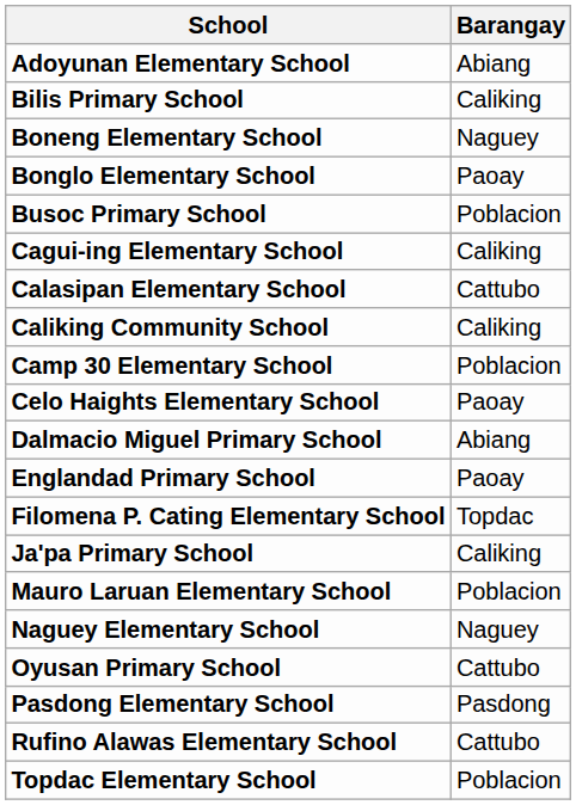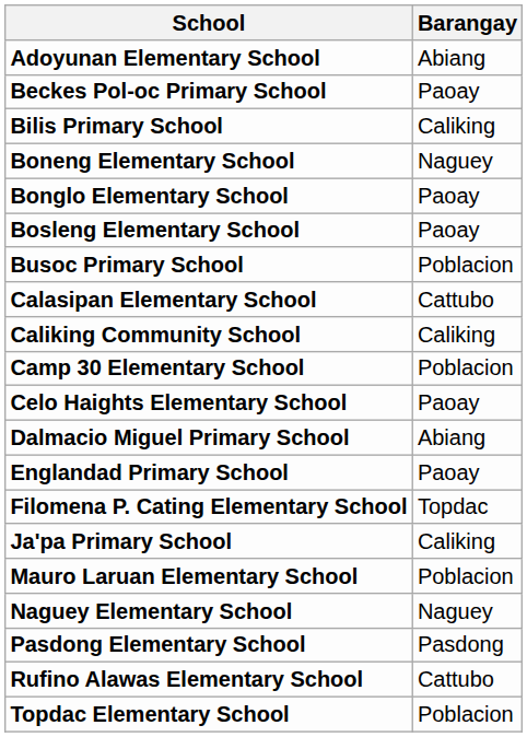+ row: Beckes Pol-oc Primary School | Paoay
+ row: Bosleng Elementary School | Paoay
- row: Cagui-ing Elementary School | Caliking
- row: Oyusan Primary School | Cattubo
